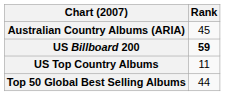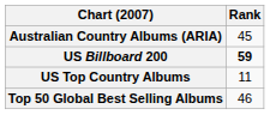Top 50 Global Best Selling Albums | Rank: 44 -> 46
